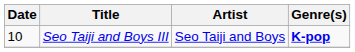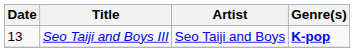Seo Taiji and Boys III | Date: 10 -> 13
